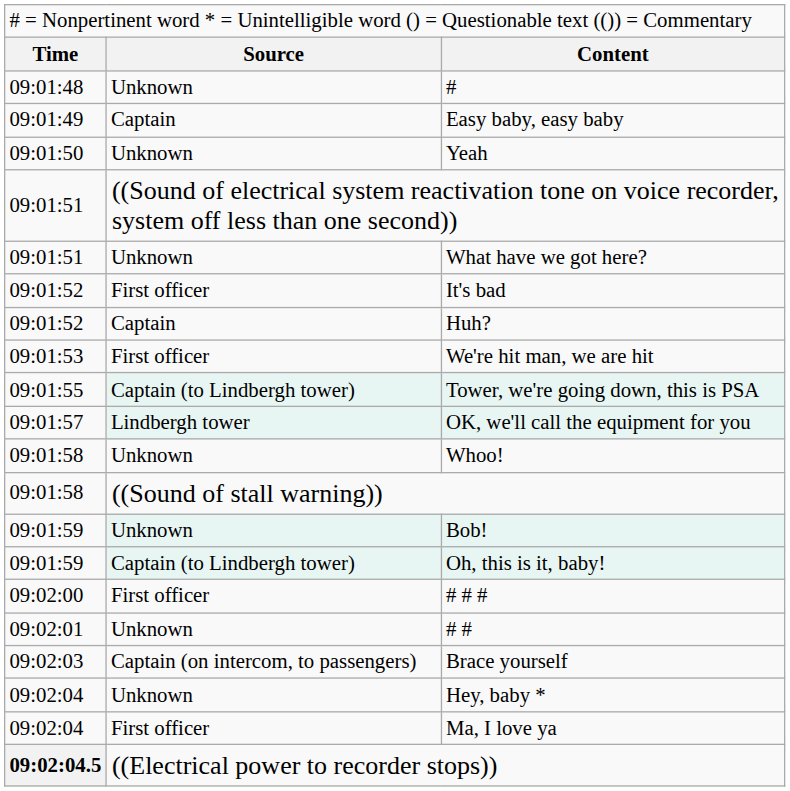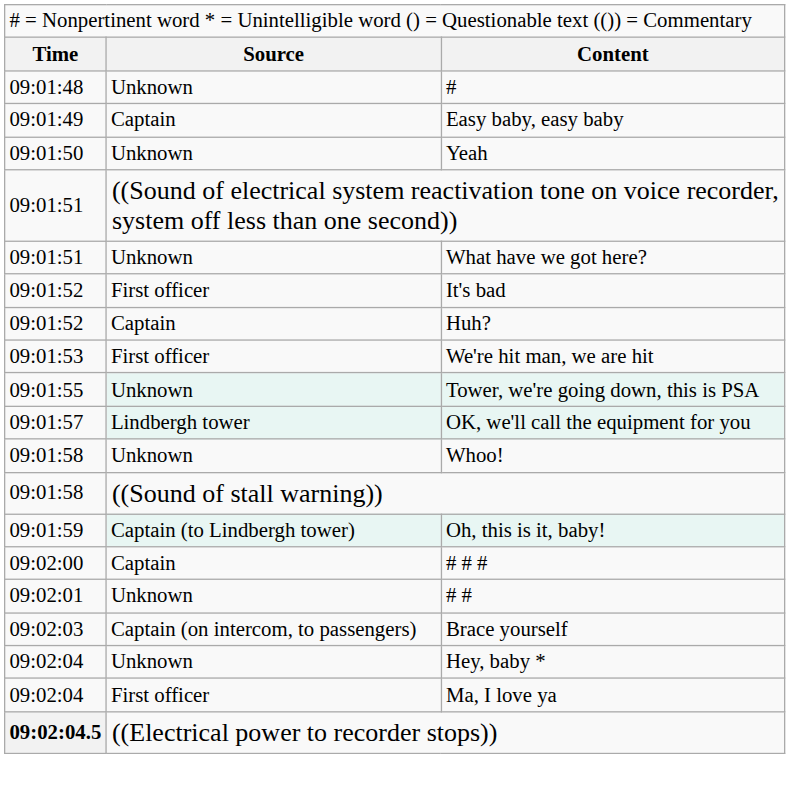Tower, we're going down, this is PSA | column 2: Captain (to Lindbergh tower) -> Unknown
- row: 09:01:59 | Unknown | Bob!
# # # | column 2: First officer -> Captain
